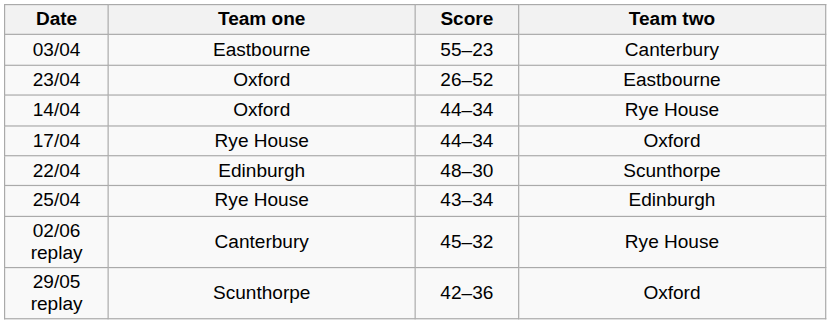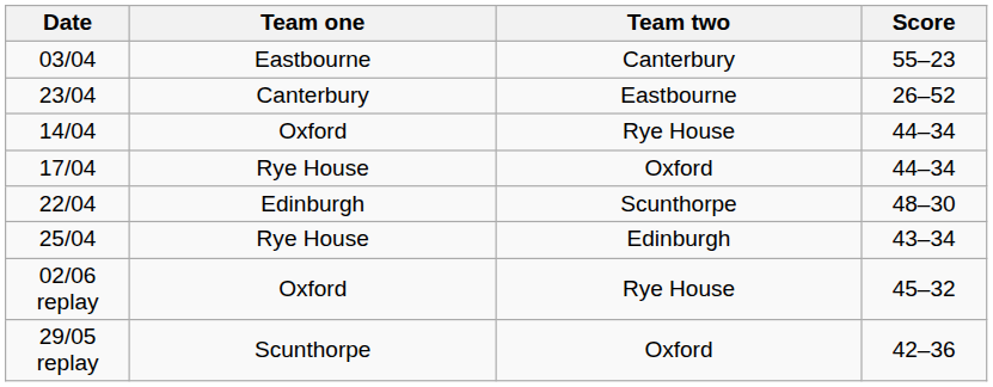columns swapped: Score <-> Team two
23/04 | Team one: Oxford -> Canterbury
02/06 replay | Team one: Canterbury -> Oxford
